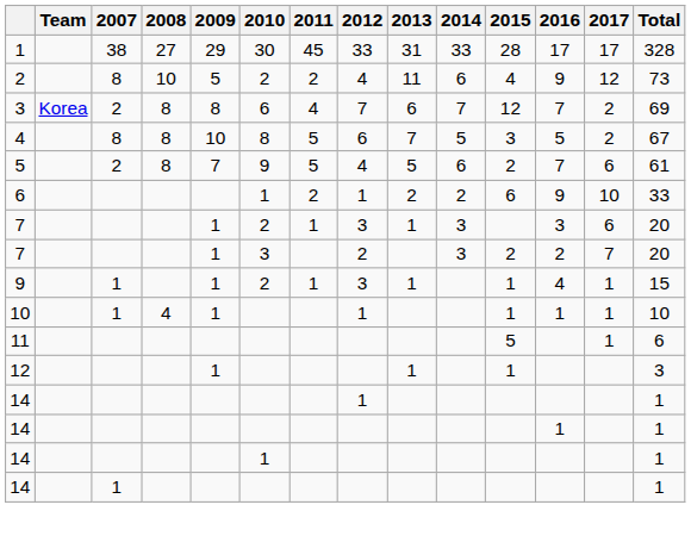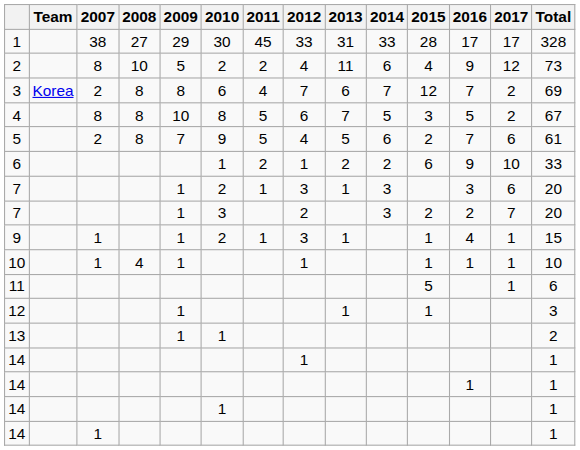+ row: 13 | 1 | 1 | 2
